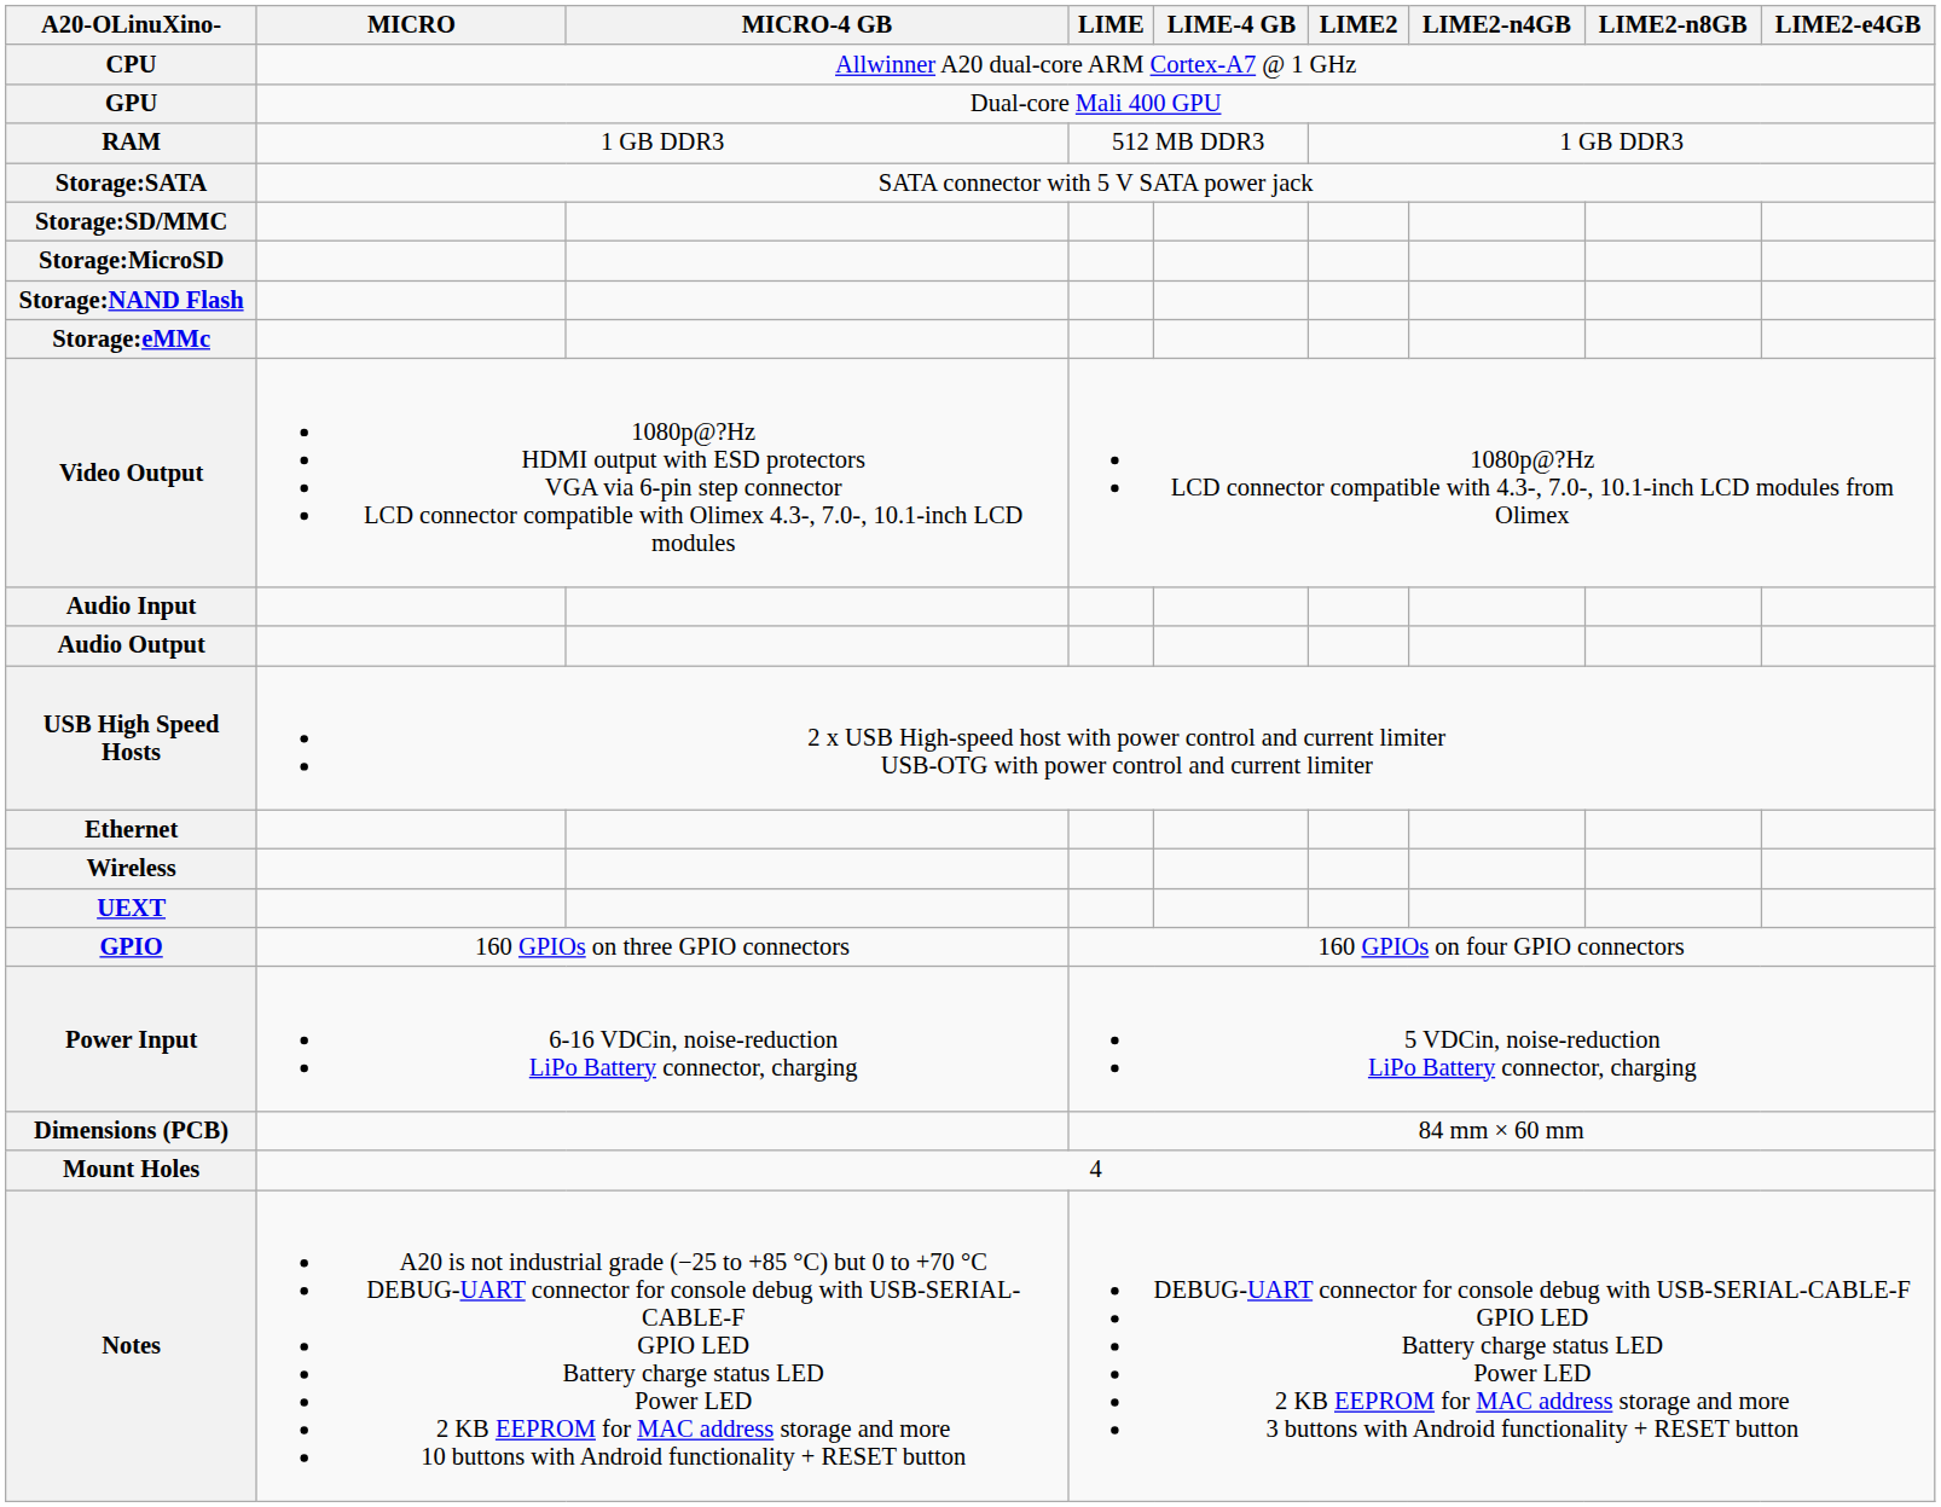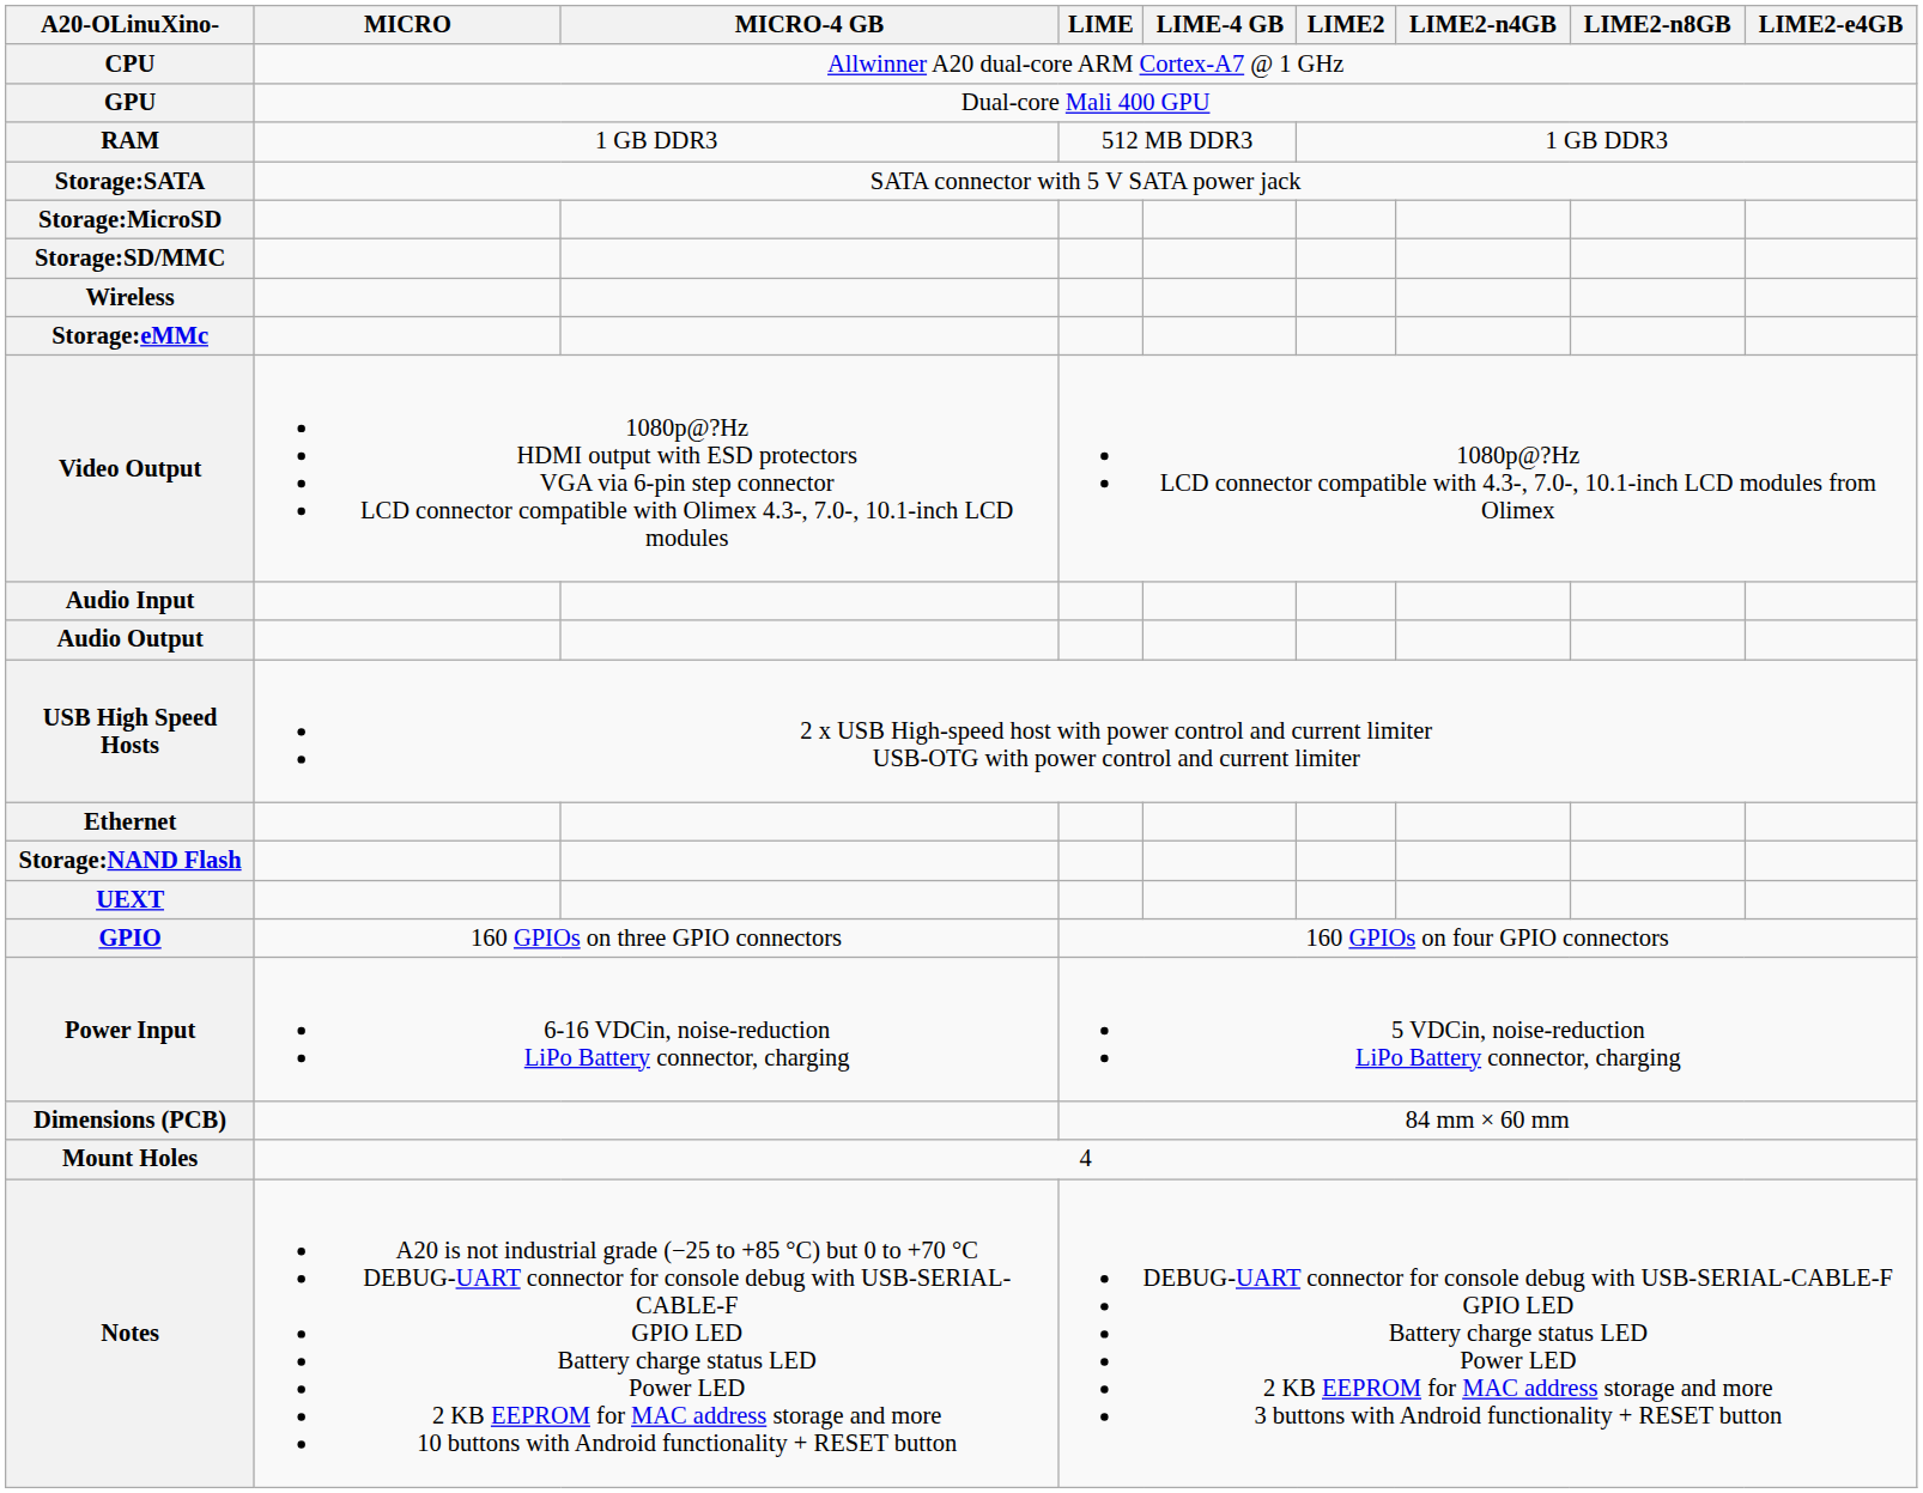rows swapped: Storage:MicroSD <-> Storage:SD/MMC
rows swapped: Storage:NAND Flash <-> Wireless
